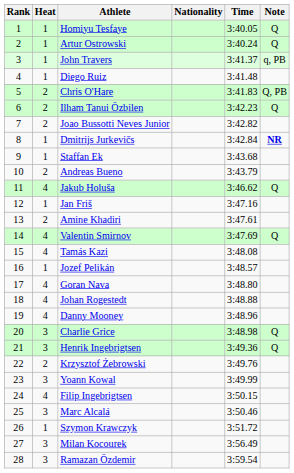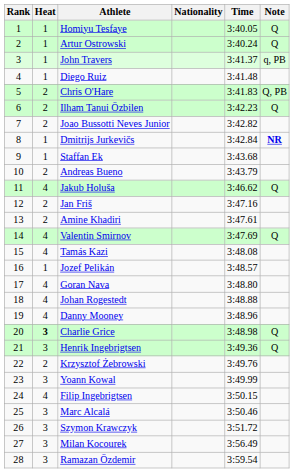Jan Friš | Heat: 1 -> 2
Charlie Grice | Heat: normal -> bold
Szymon Krawczyk | Heat: 1 -> 3
